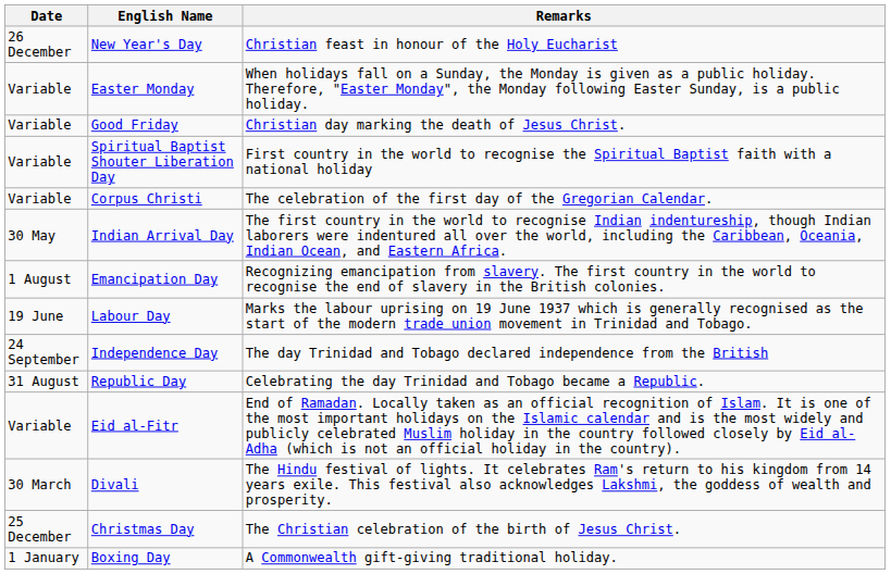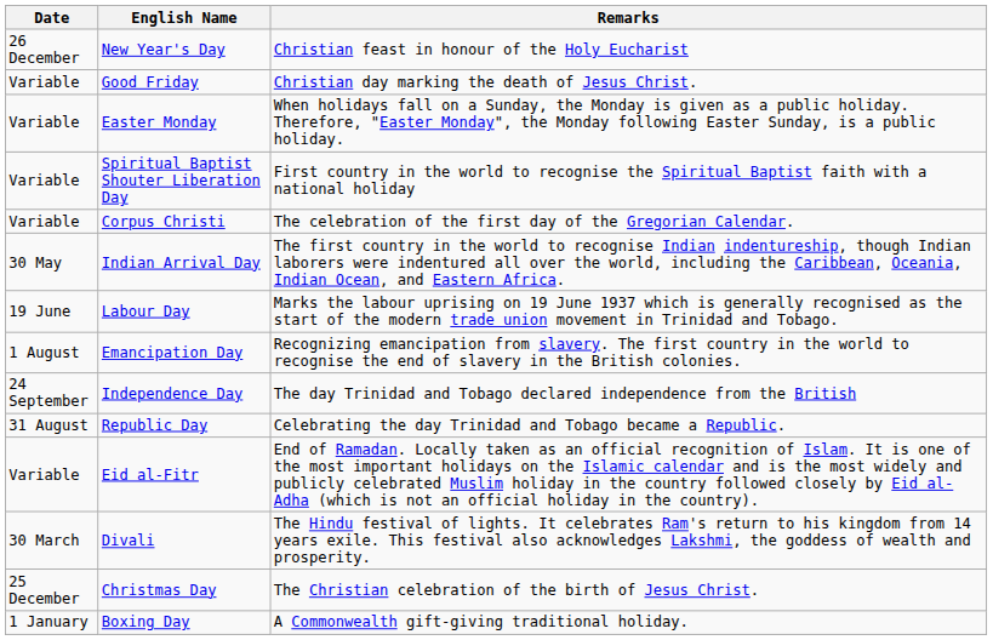rows swapped: Good Friday <-> Easter Monday
rows swapped: Labour Day <-> Emancipation Day
